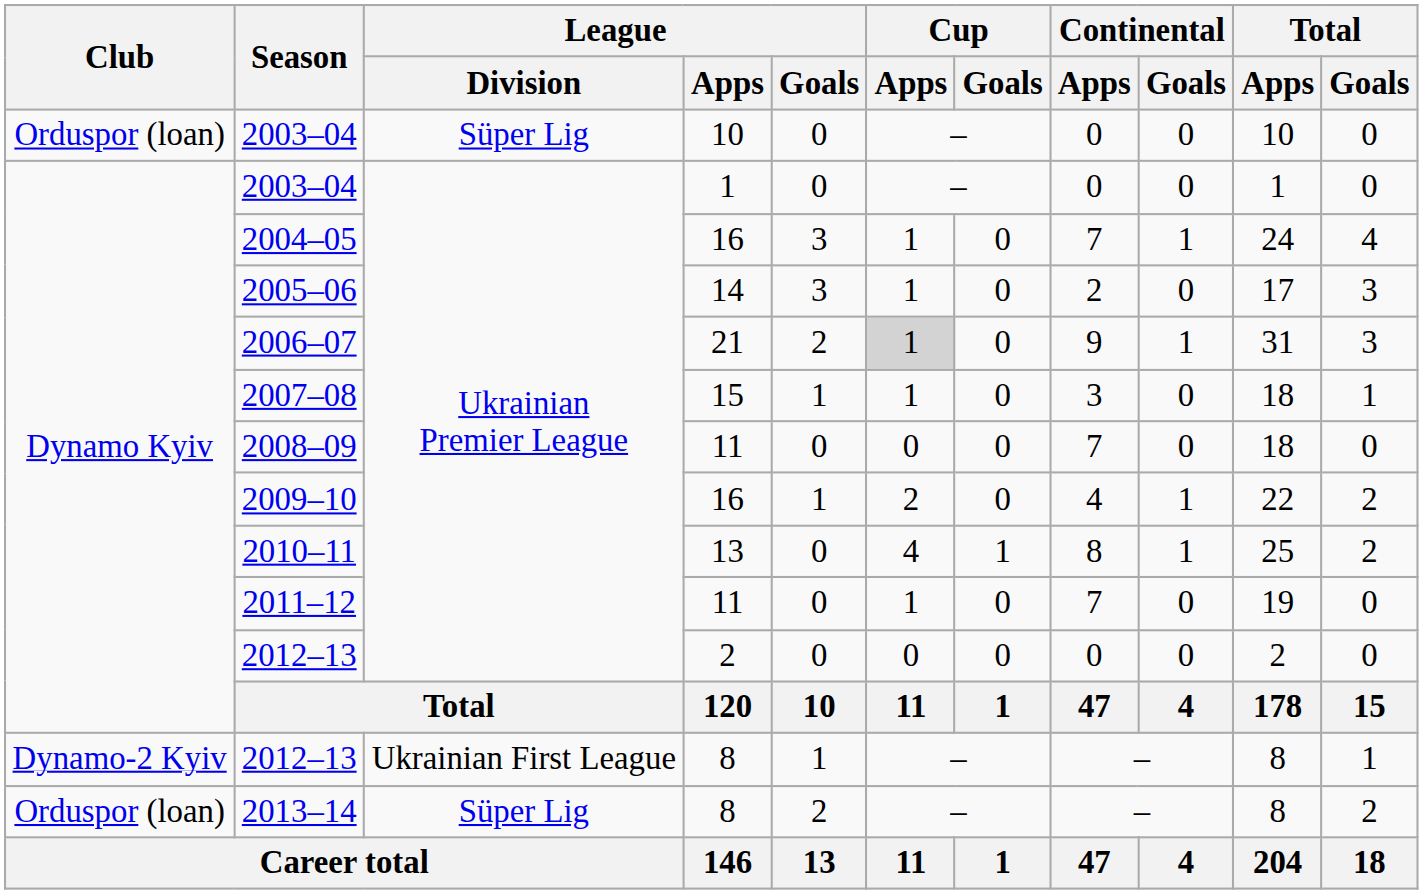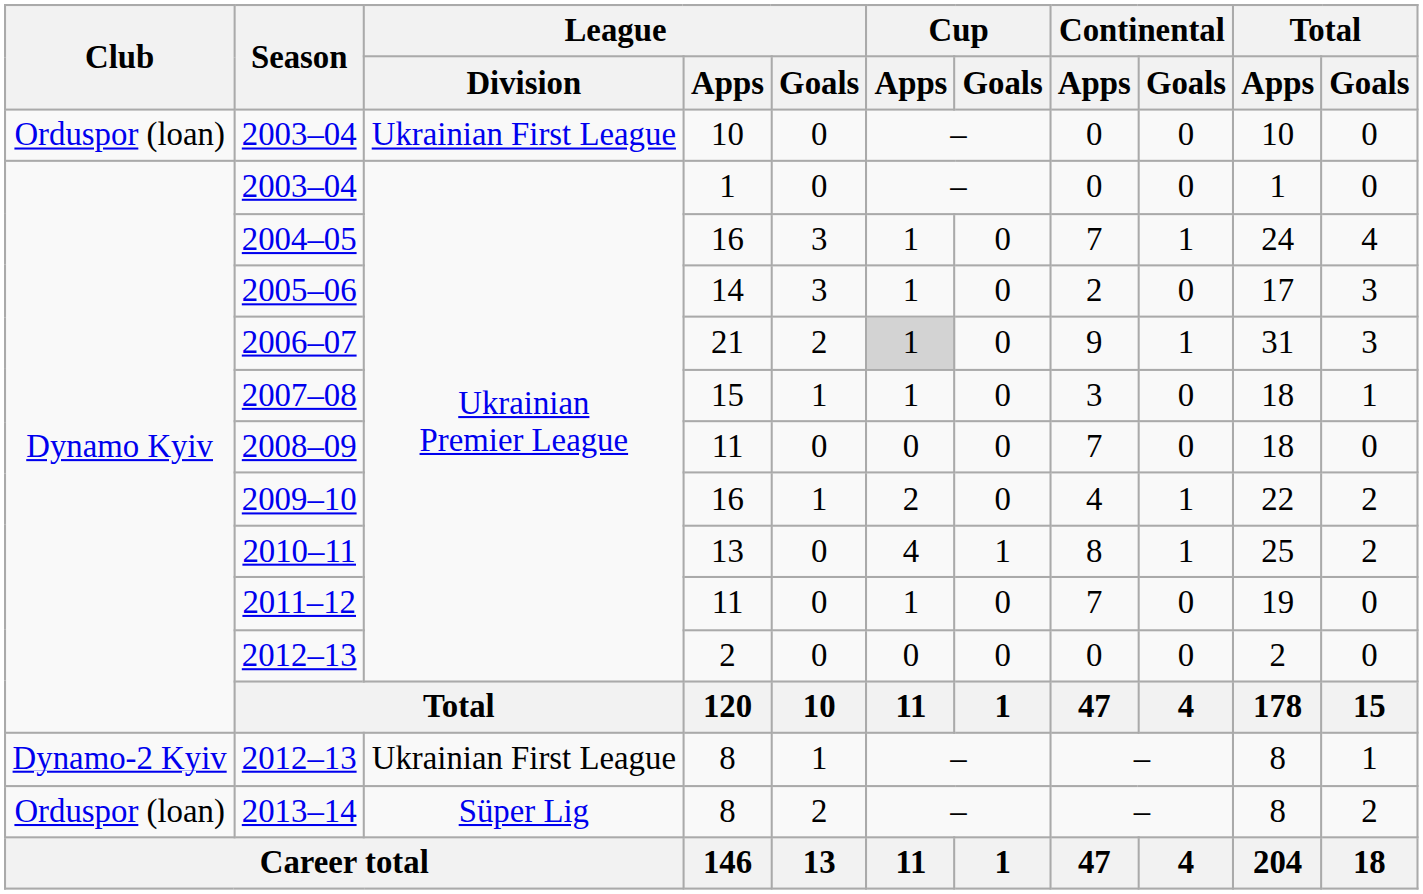2003–04 / 10 | League / Division: Süper Lig -> Ukrainian First League
